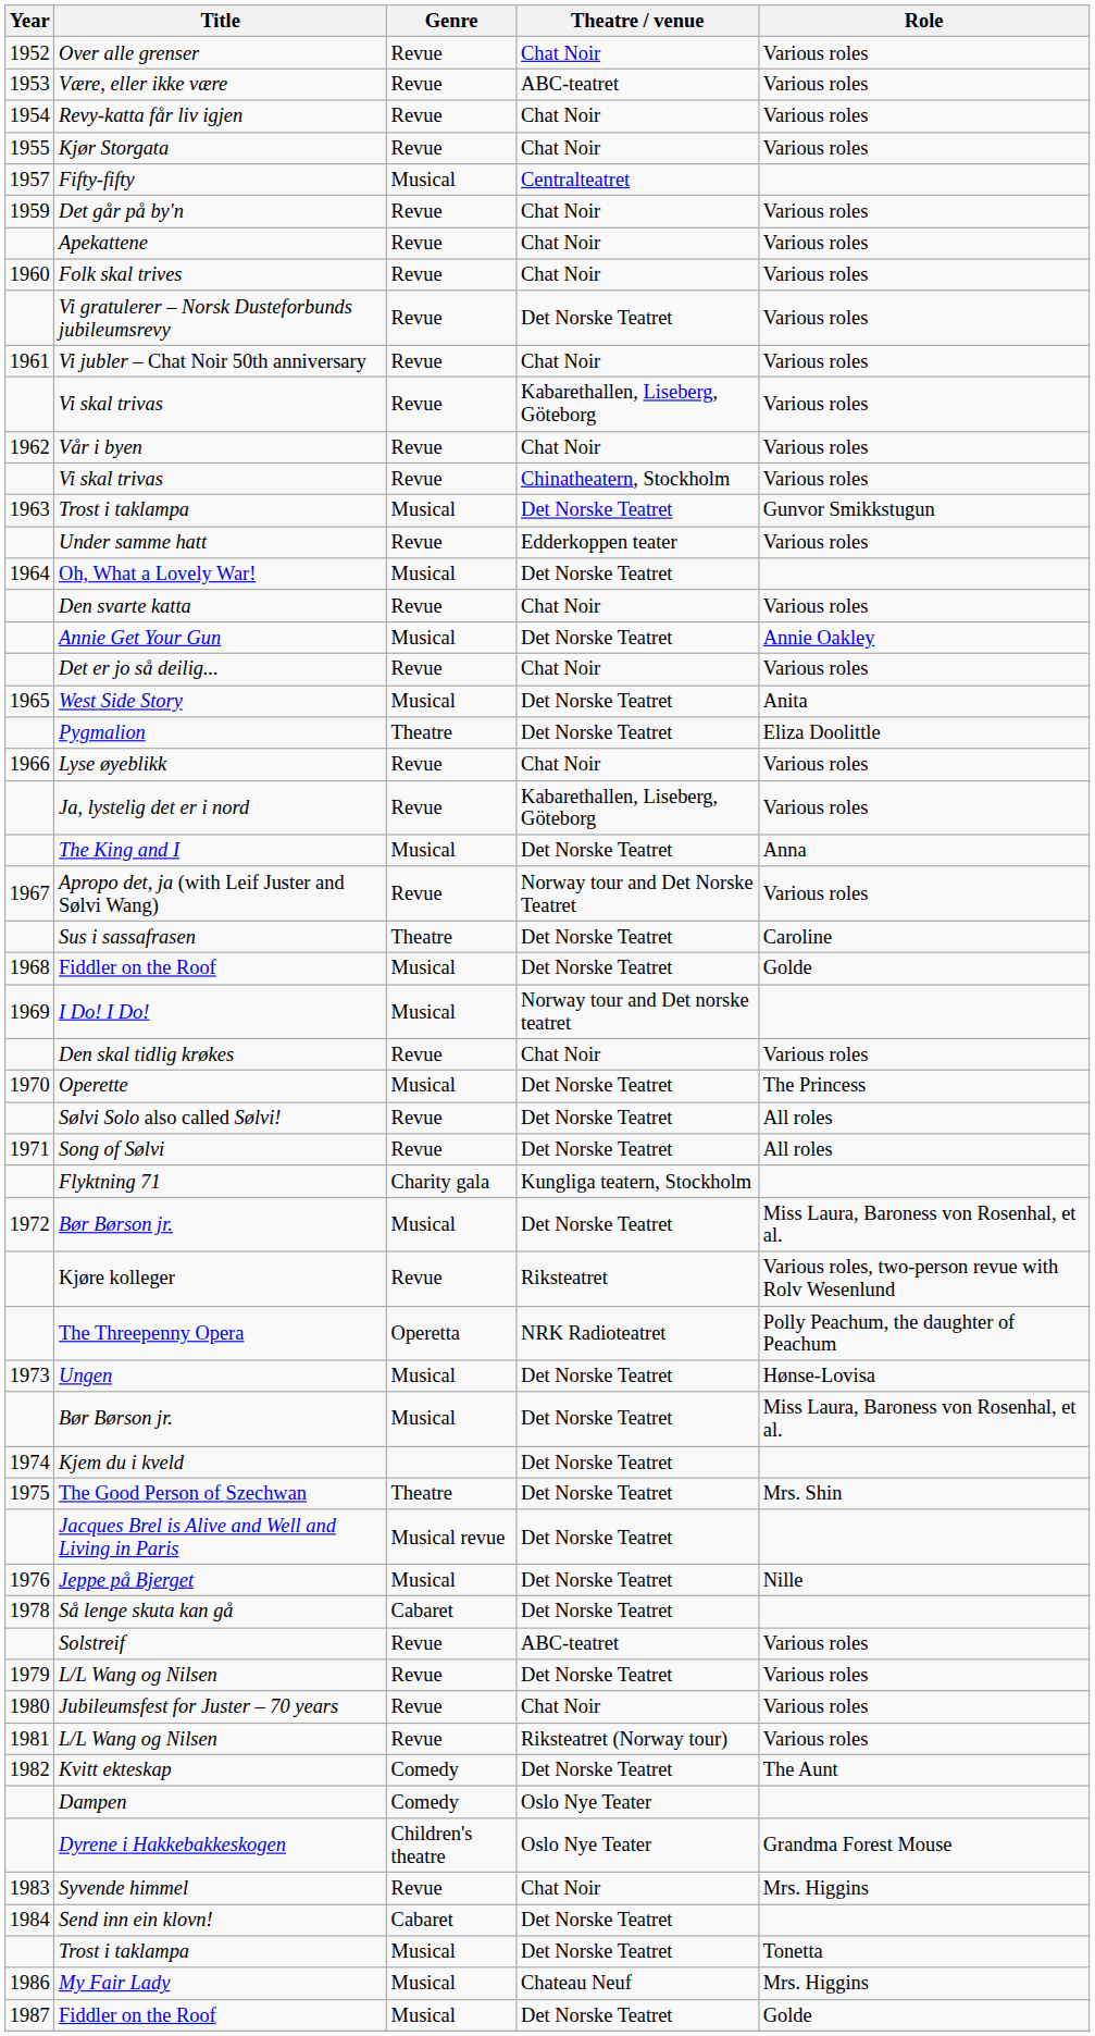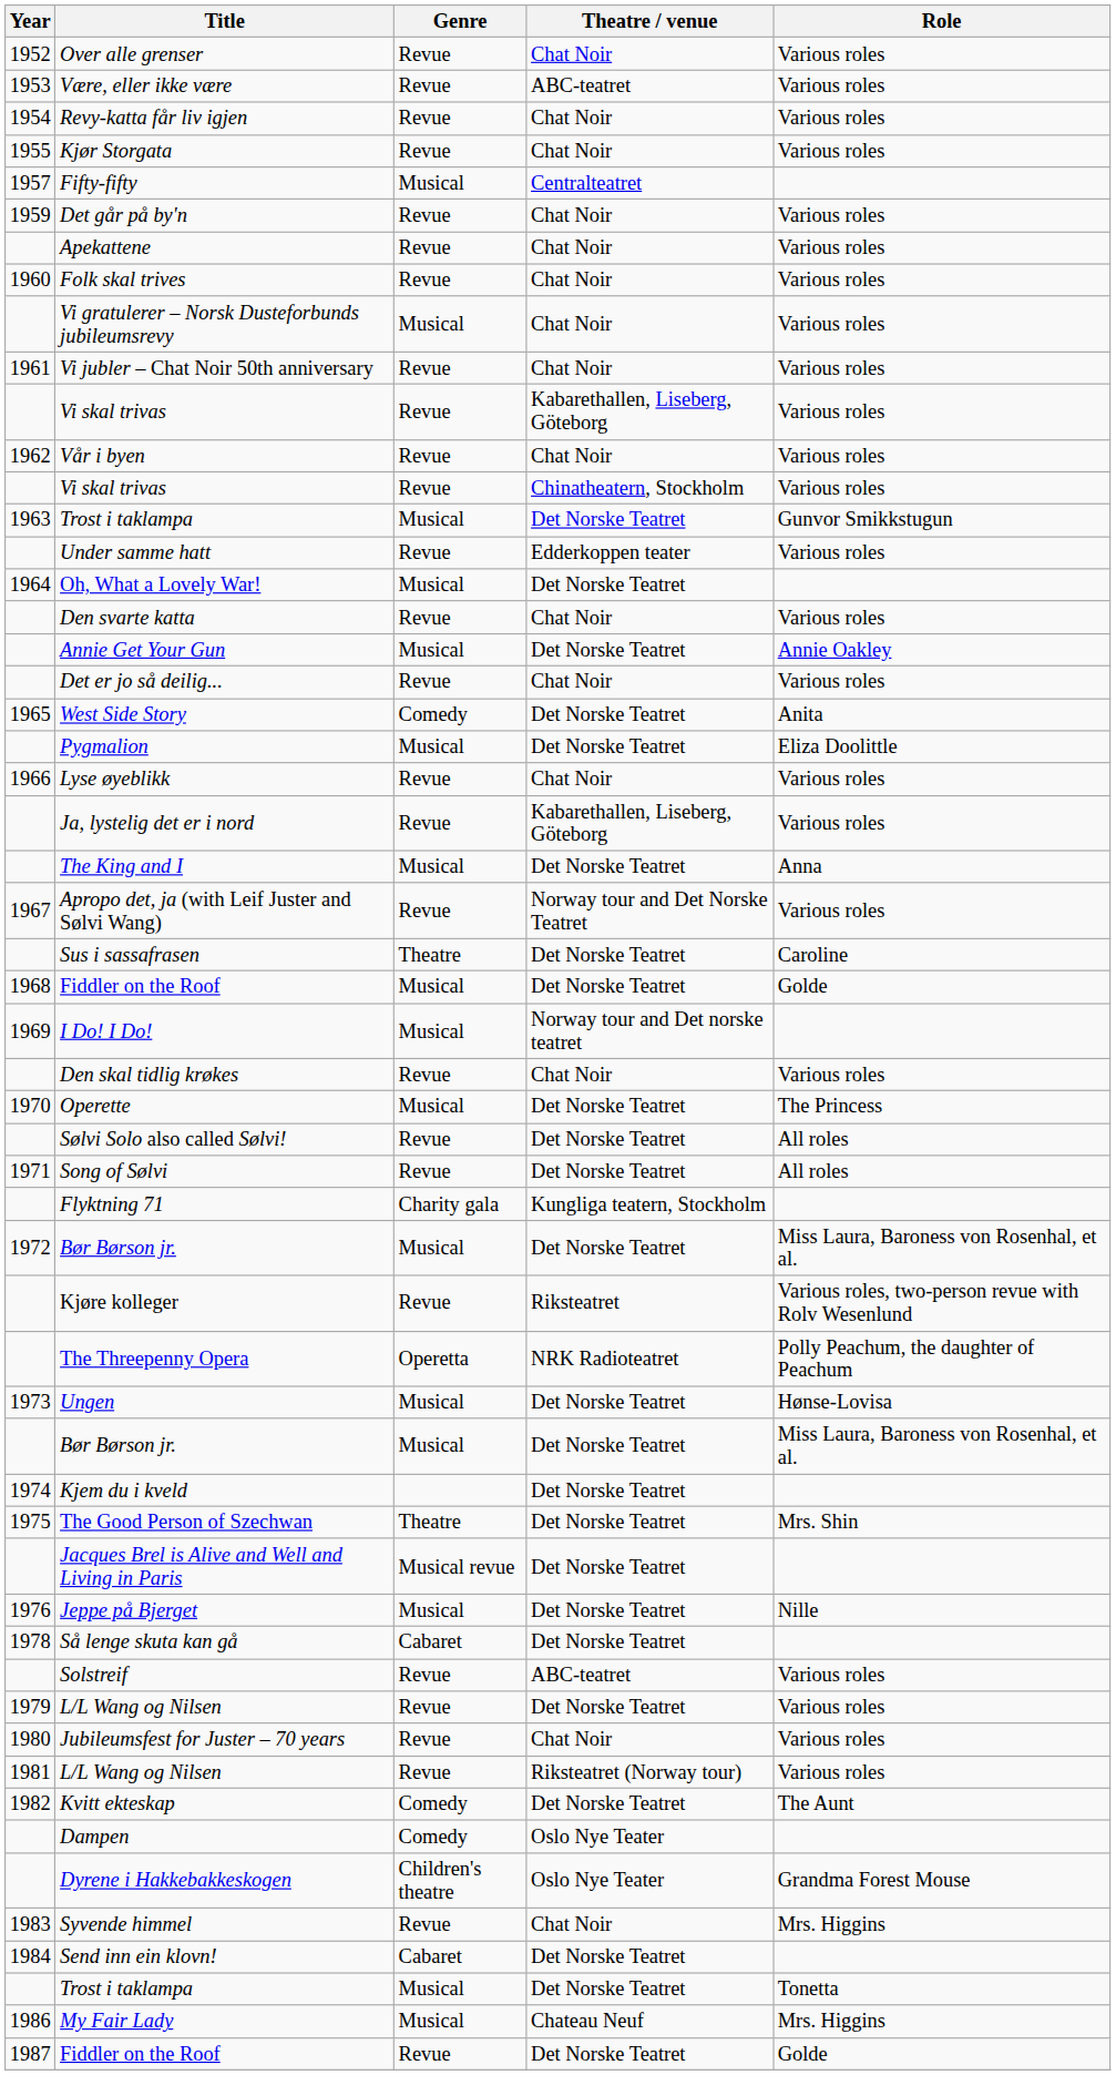Vi gratulerer – Norsk Dusteforbunds jubileumsrevy | Genre: Revue -> Musical
Vi gratulerer – Norsk Dusteforbunds jubileumsrevy | Theatre / venue: Det Norske Teatret -> Chat Noir
West Side Story | Genre: Musical -> Comedy
Pygmalion | Genre: Theatre -> Musical
1987 / Fiddler on the Roof | Genre: Musical -> Revue
